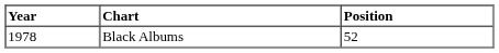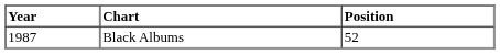Black Albums | Year: 1978 -> 1987
